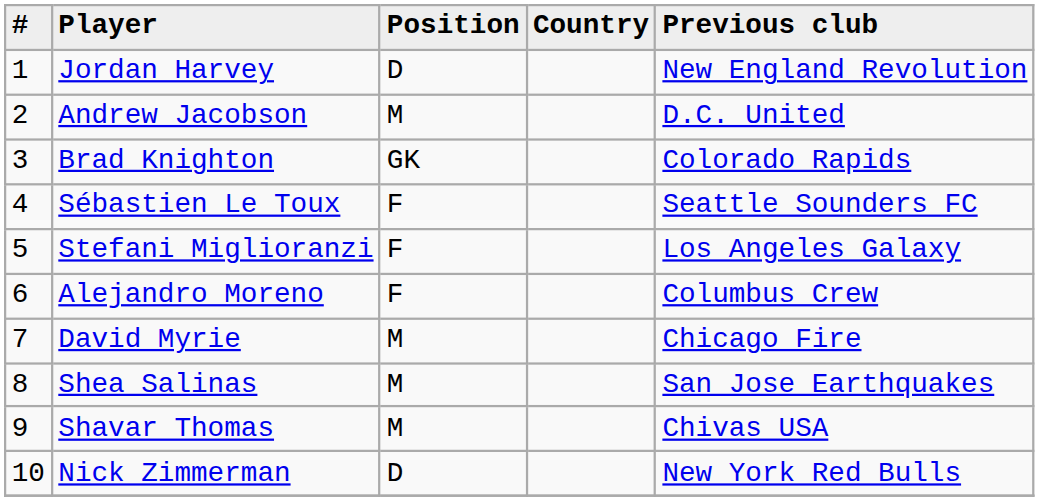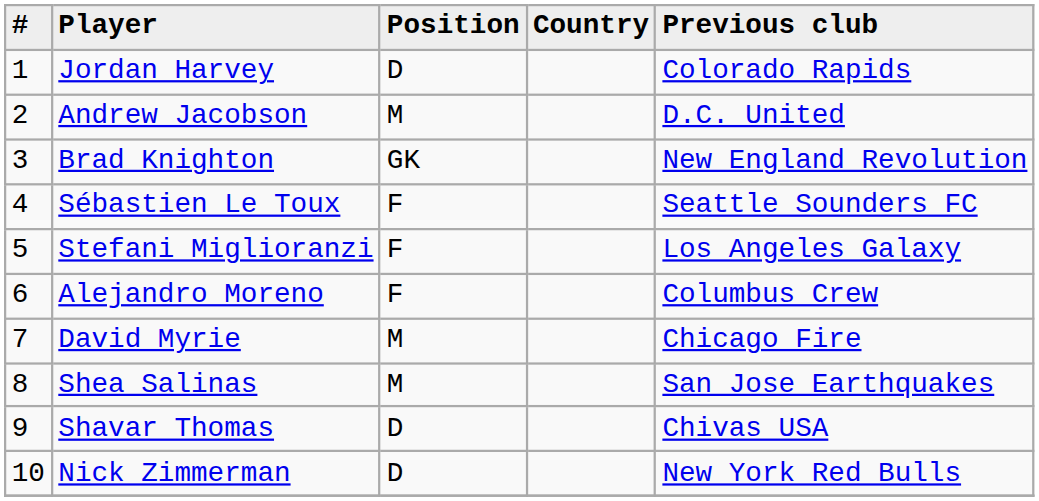Jordan Harvey | Previous club: New England Revolution -> Colorado Rapids
Brad Knighton | Previous club: Colorado Rapids -> New England Revolution
Shavar Thomas | Position: M -> D
